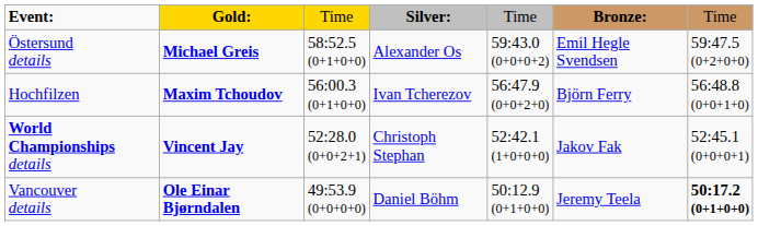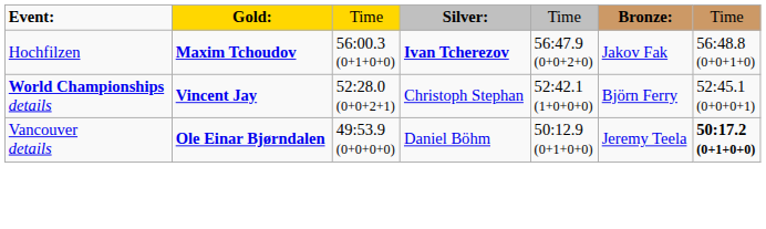- row: Östersund details | Michael Greis | 58:52.5 (0+1+0+0) | Alexander Os | 59:43.0 (0+0+0+2) | Emil Hegle Svendsen | 59:47.5 (0+2+0+0)
Hochfilzen | column 4: normal -> bold
Hochfilzen | column 6: Björn Ferry -> Jakov Fak
World Championships details | column 6: Jakov Fak -> Björn Ferry
